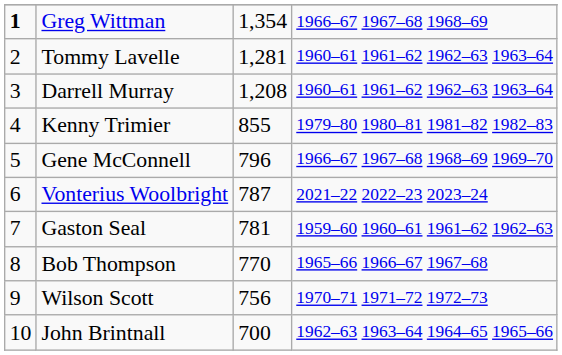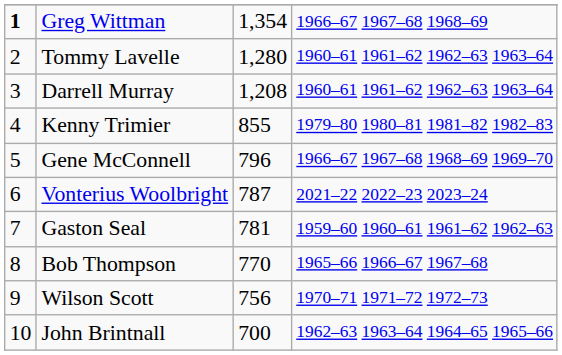Tommy Lavelle | column 3: 1,281 -> 1,280
